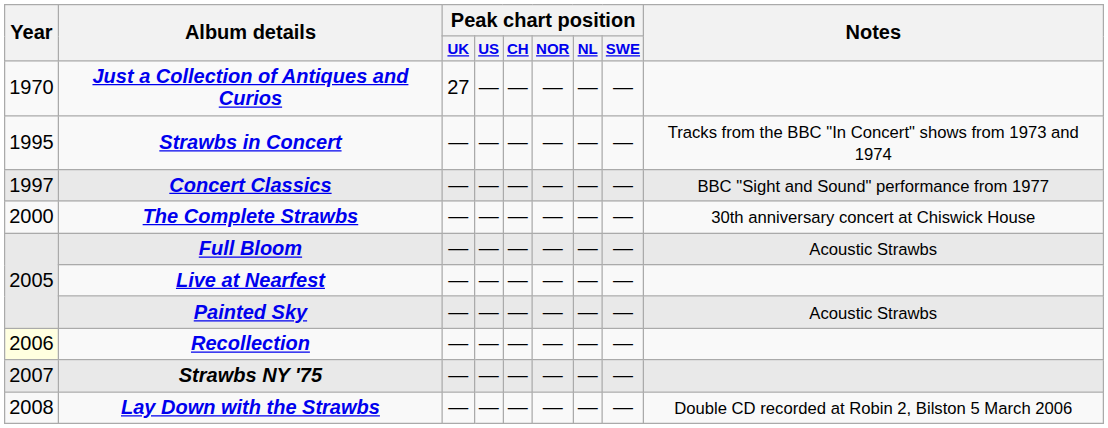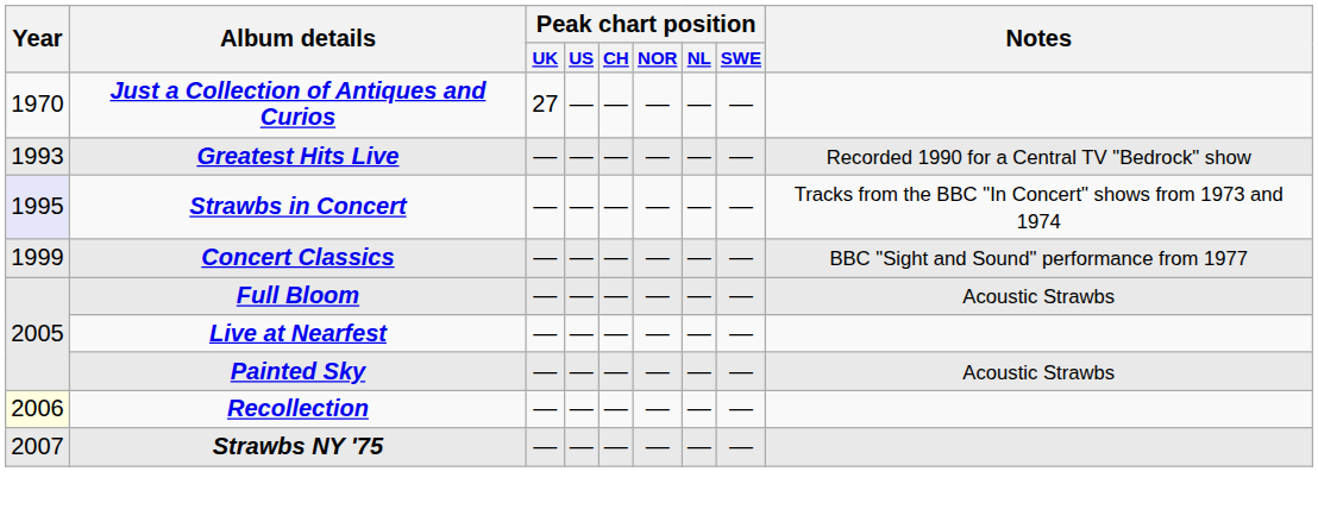+ row: 1993 | Greatest Hits Live | — | — | — | — | — | — | Recorded 1990 for a Central TV "Bedrock" show
Strawbs in Concert | Year: no background -> lavender background
Concert Classics | Year: 1997 -> 1999
- row: 2000 | The Complete Strawbs | — | — | — | — | — | — | 30th anniversary concert at Chiswick House
- row: 2008 | Lay Down with the Strawbs | — | — | — | — | — | — | Double CD recorded at Robin 2, Bilston 5 March 2006
